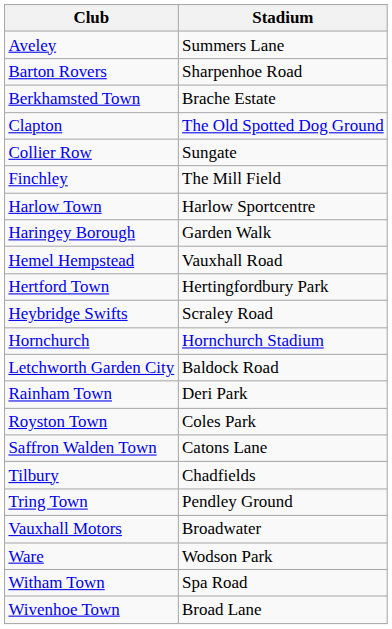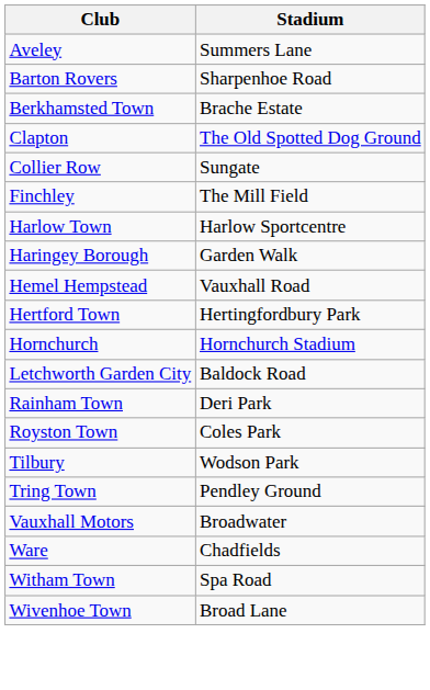- row: Heybridge Swifts | Scraley Road
- row: Saffron Walden Town | Catons Lane
Tilbury | Stadium: Chadfields -> Wodson Park
Ware | Stadium: Wodson Park -> Chadfields
